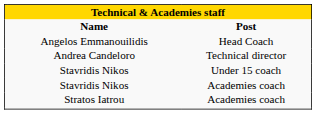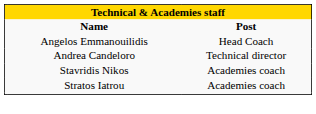- row: Stavridis Nikos | Under 15 coach
